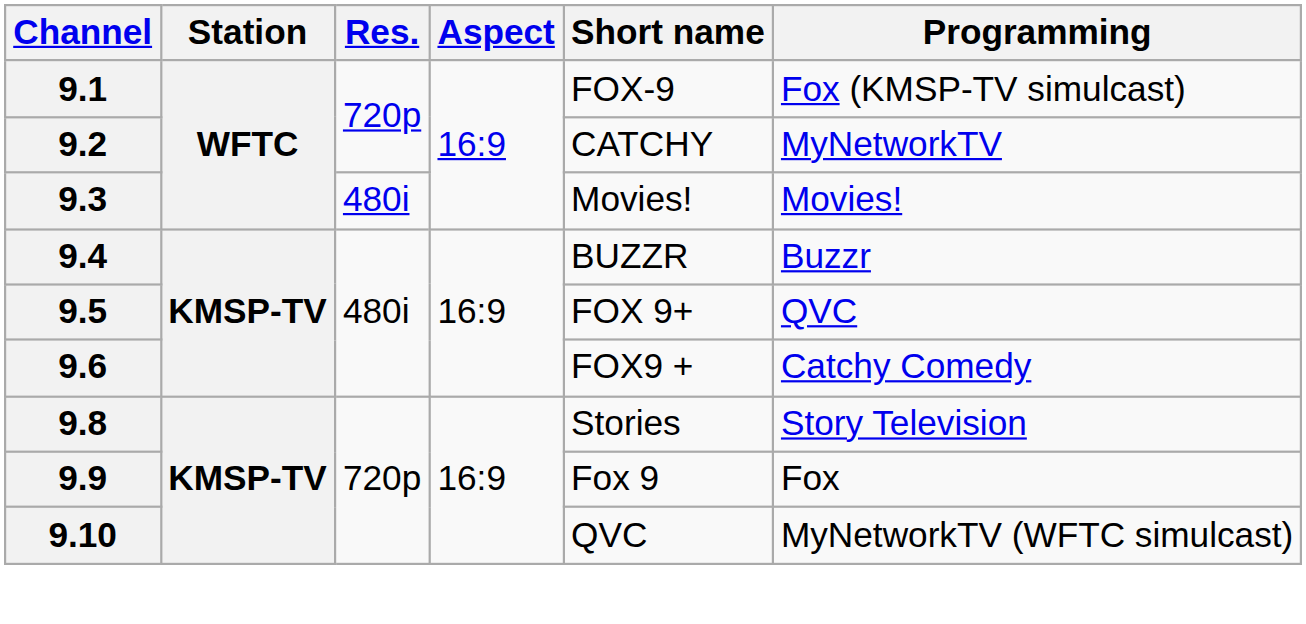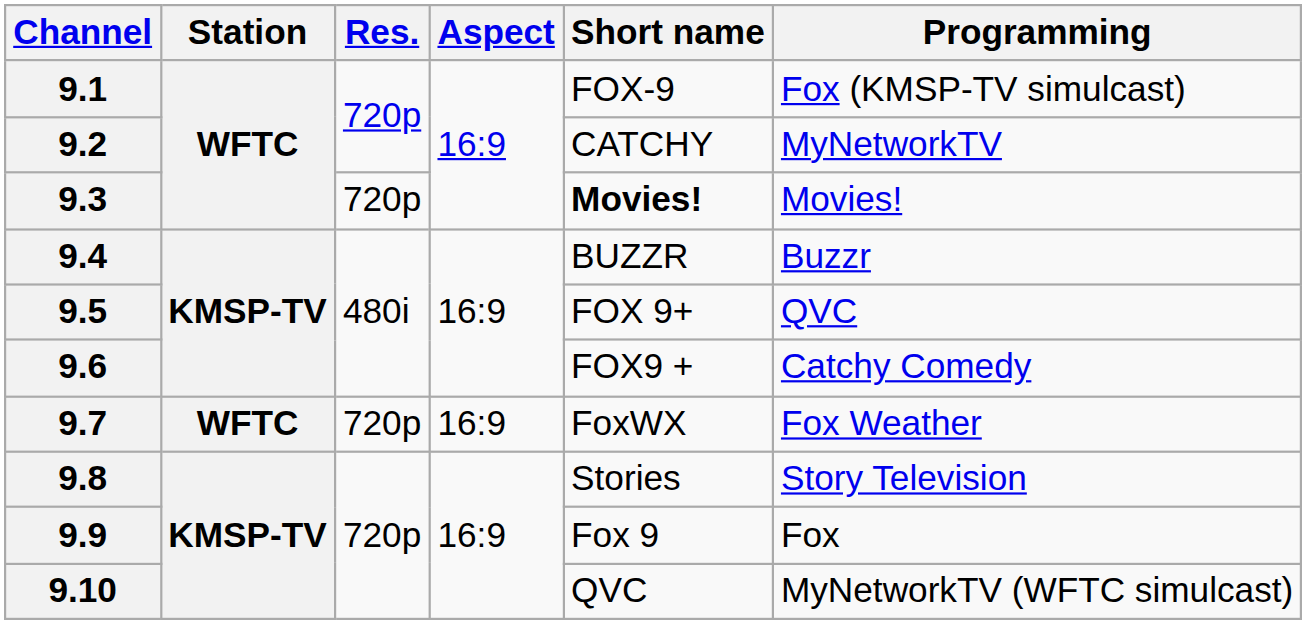9.3 | Res.: 480i -> 720p
9.3 | Short name: normal -> bold
+ row: 9.7 | WFTC | 720p | 16:9 | FoxWX | Fox Weather
